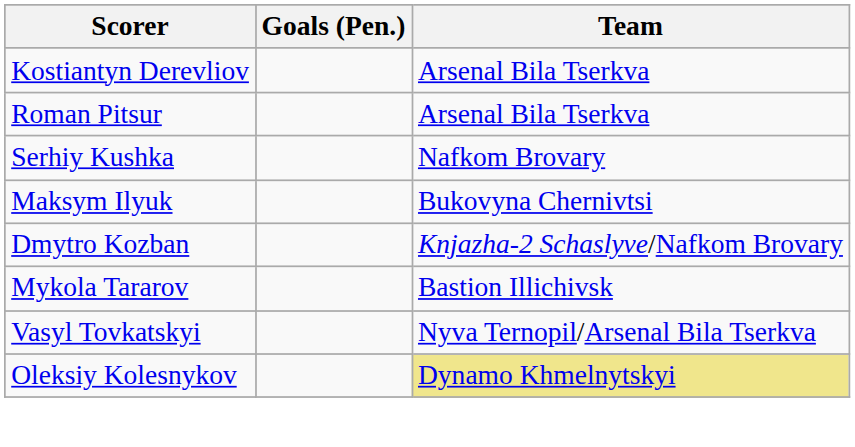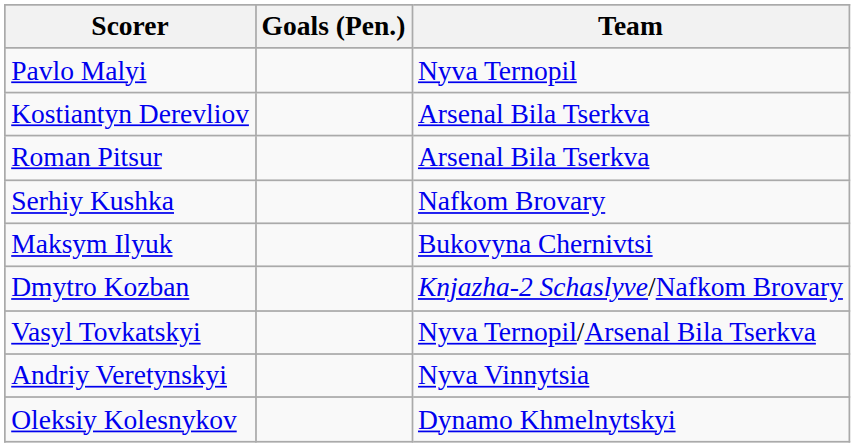+ row: Pavlo Malyi | Nyva Ternopil
- row: Mykola Tararov | Bastion Illichivsk
+ row: Andriy Veretynskyi | Nyva Vinnytsia
Oleksiy Kolesnykov | Team: khaki background -> no background
